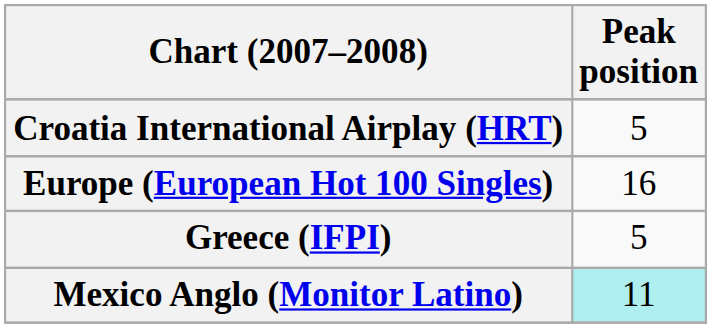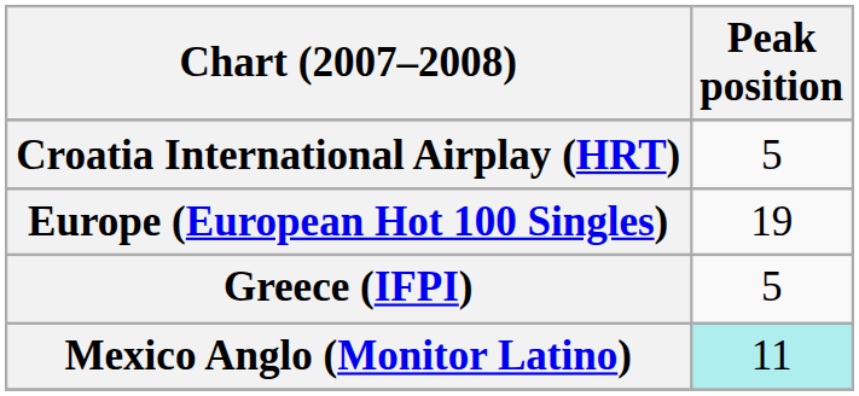Europe (European Hot 100 Singles) | Peak position: 16 -> 19
